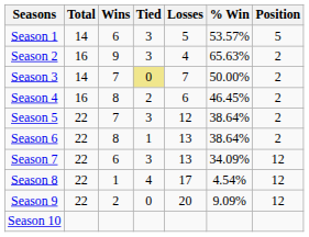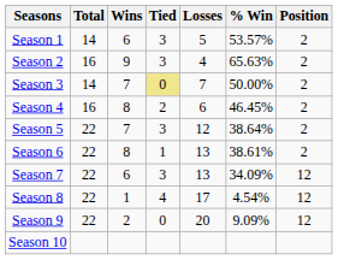Season 1 | Position: 5 -> 2
Season 6 | % Win: 38.64% -> 38.61%
